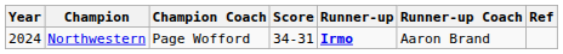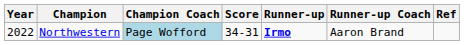Northwestern | Year: 2024 -> 2022
Northwestern | Champion Coach: no background -> lightblue background
